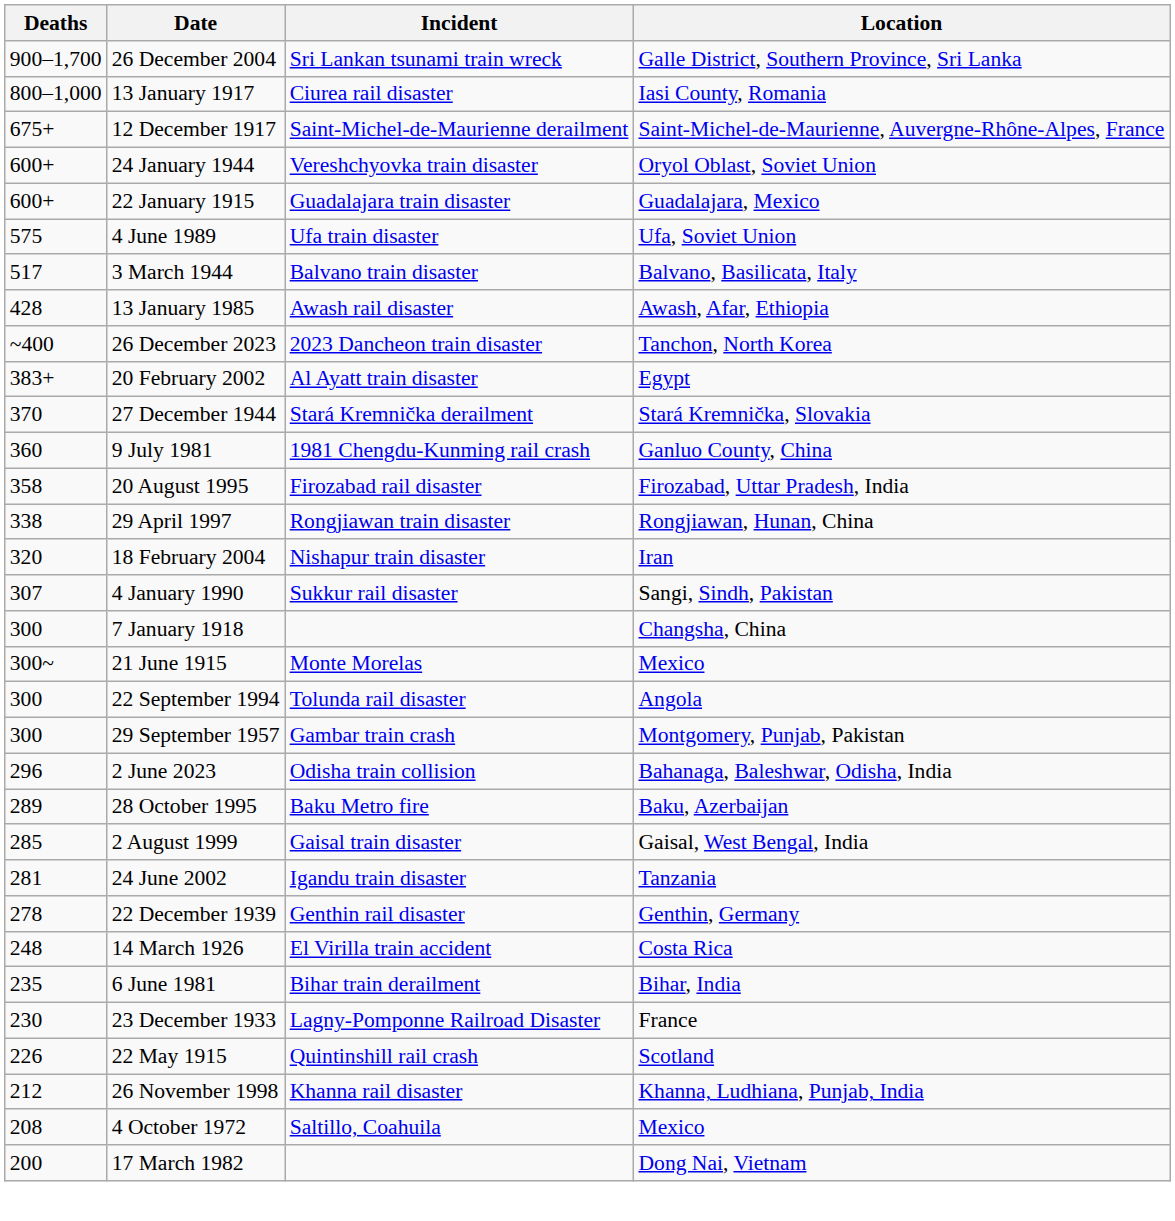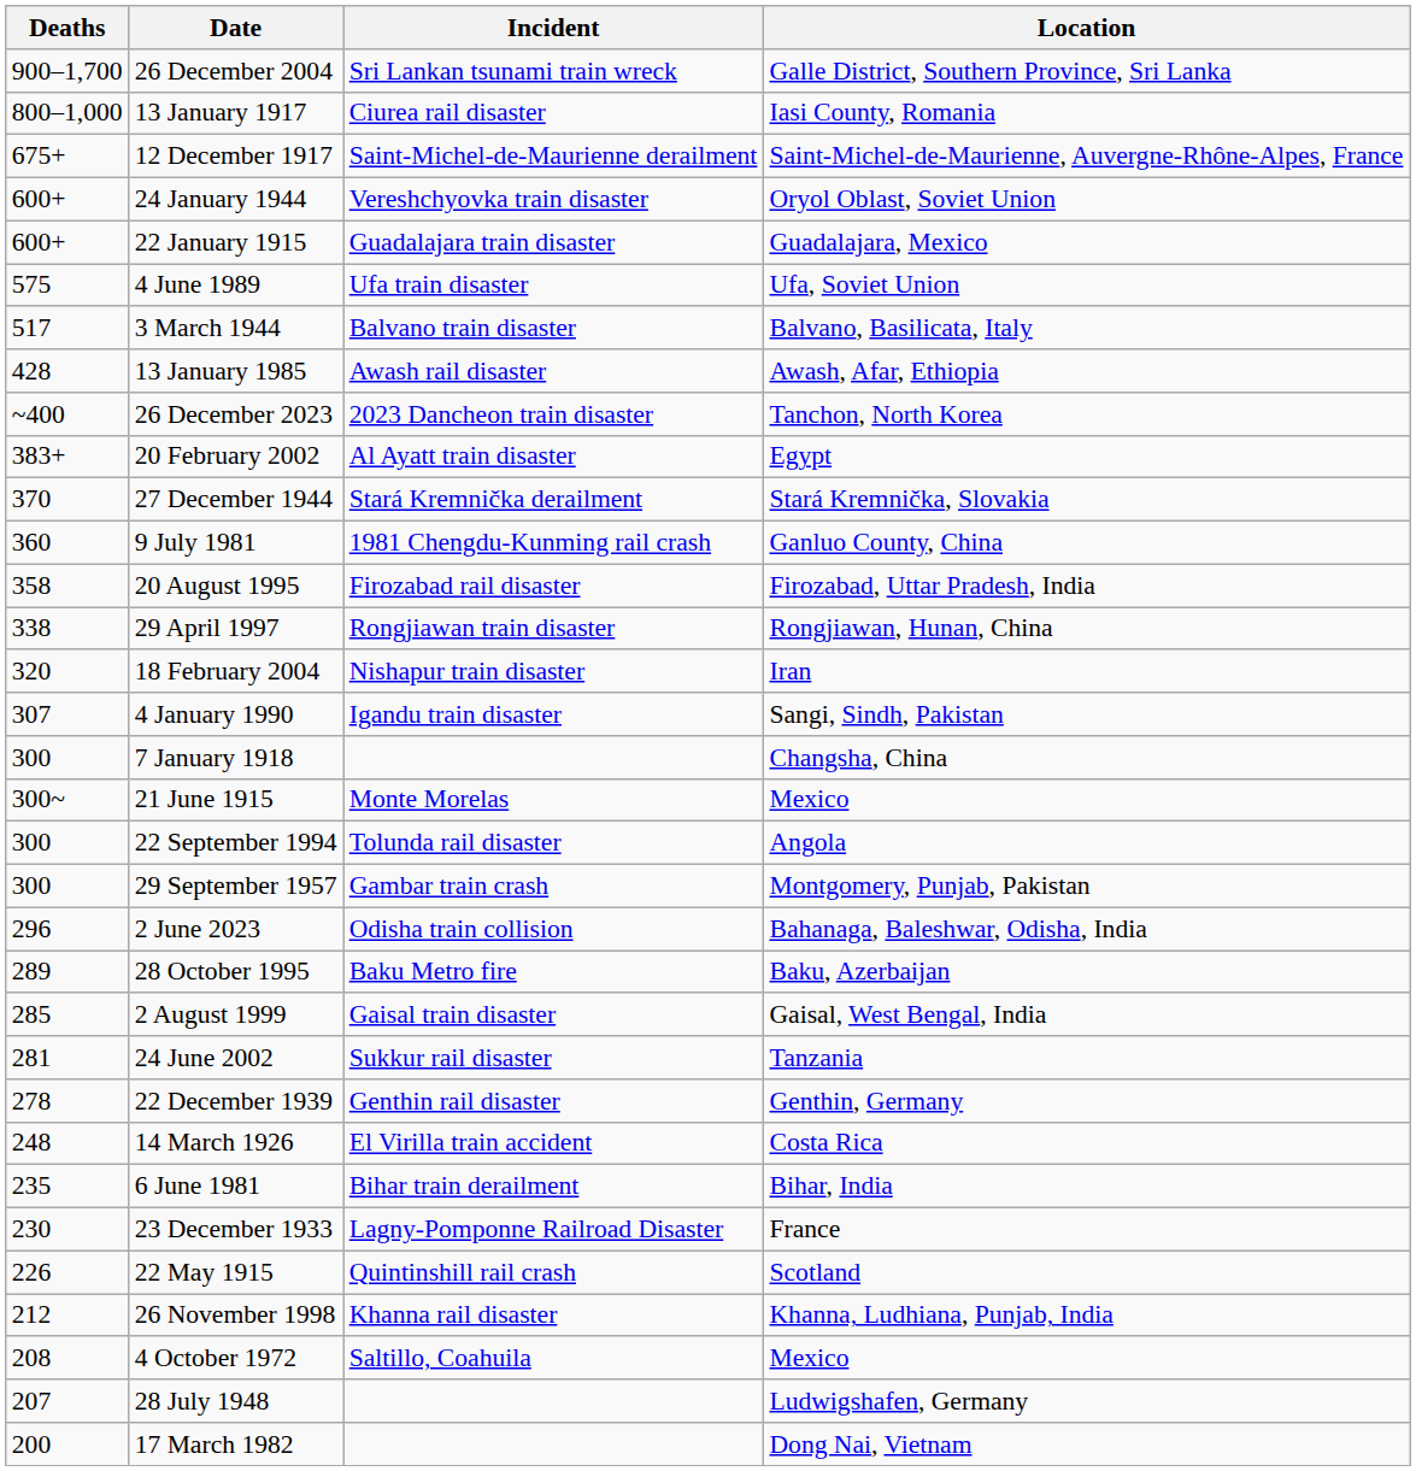4 January 1990 | Incident: Sukkur rail disaster -> Igandu train disaster
24 June 2002 | Incident: Igandu train disaster -> Sukkur rail disaster
+ row: 207 | 28 July 1948 | Ludwigshafen, Germany
